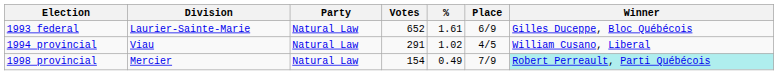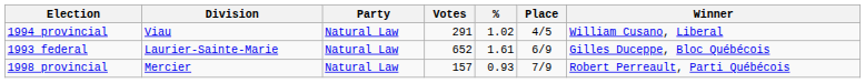rows swapped: 1993 federal <-> 1994 provincial
1998 provincial | Votes: 154 -> 157
1998 provincial | %: 0.49 -> 0.93
1998 provincial | Winner: paleturquoise background -> no background
